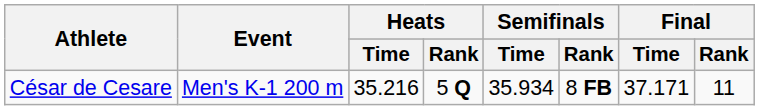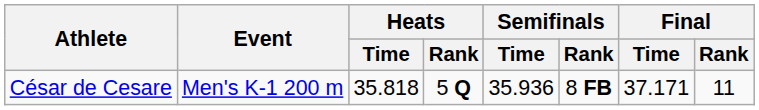César de Cesare | Heats / Time: 35.216 -> 35.818
César de Cesare | Semifinals / Time: 35.934 -> 35.936
